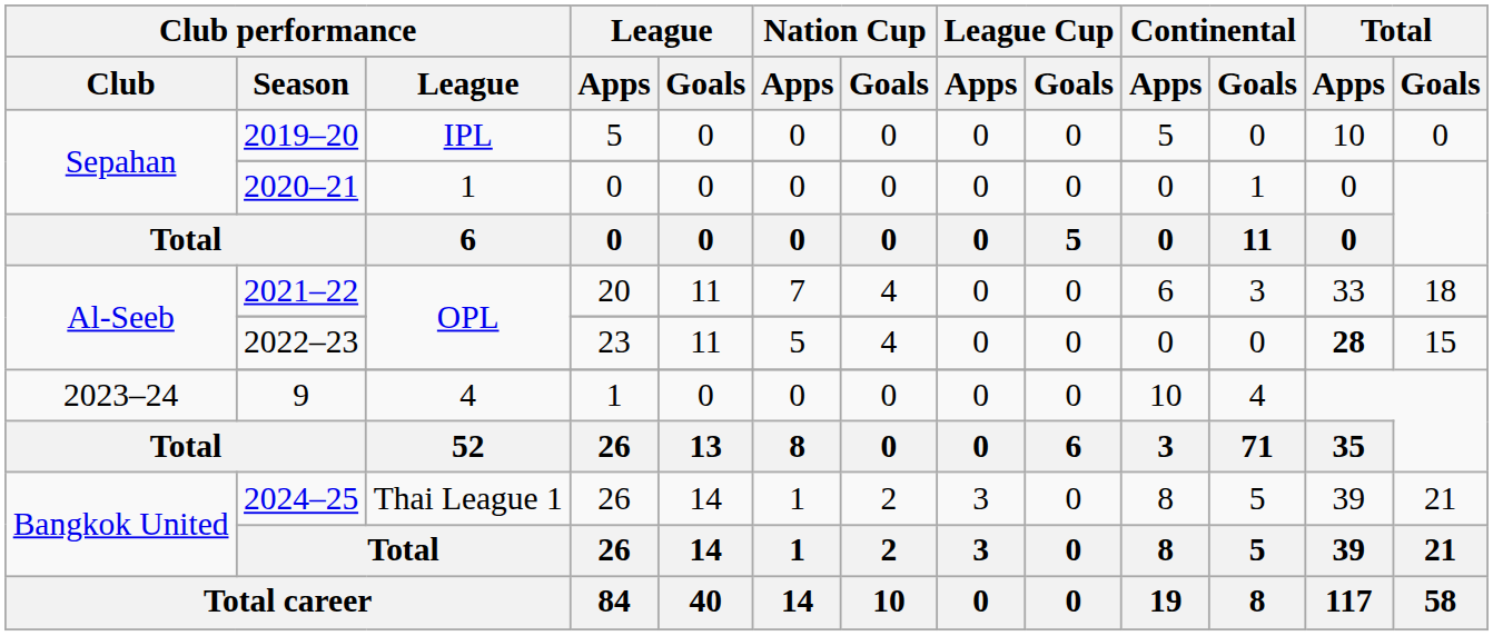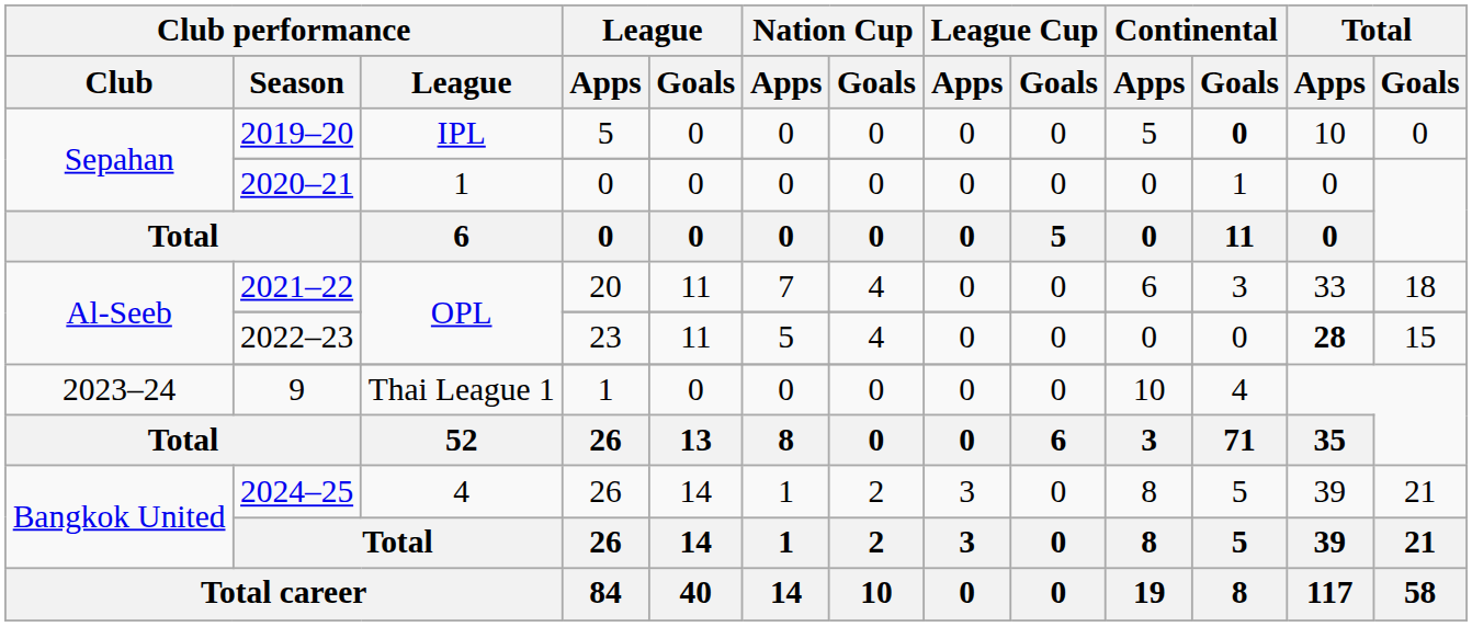2019–20 | Continental / Goals: normal -> bold
9 | Club performance / League: 4 -> Thai League 1
2024–25 | Club performance / League: Thai League 1 -> 4
